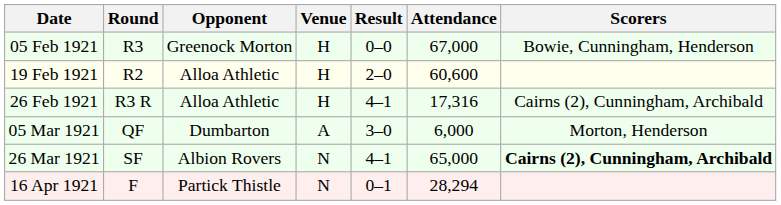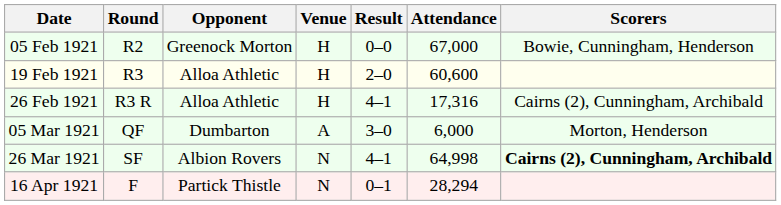05 Feb 1921 | Round: R3 -> R2
19 Feb 1921 | Round: R2 -> R3
26 Mar 1921 | Attendance: 65,000 -> 64,998
